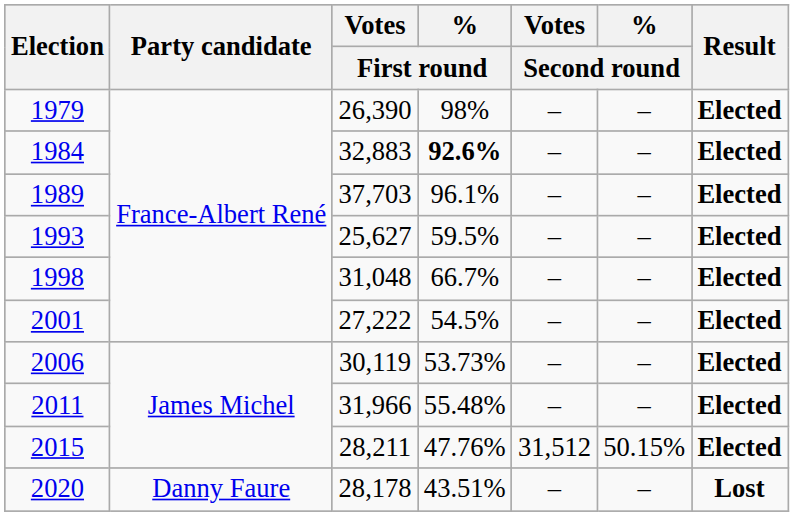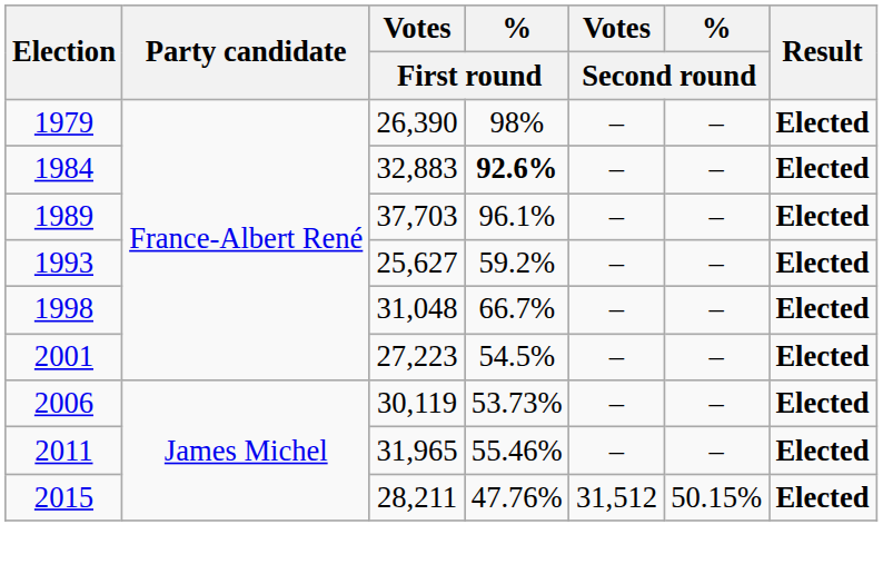1993 | % / First round: 59.5% -> 59.2%
2001 | Votes / First round: 27,222 -> 27,223
2011 | Votes / First round: 31,966 -> 31,965
2011 | % / First round: 55.48% -> 55.46%
- row: 2020 | Danny Faure | 28,178 | 43.51% | – | – | Lost
